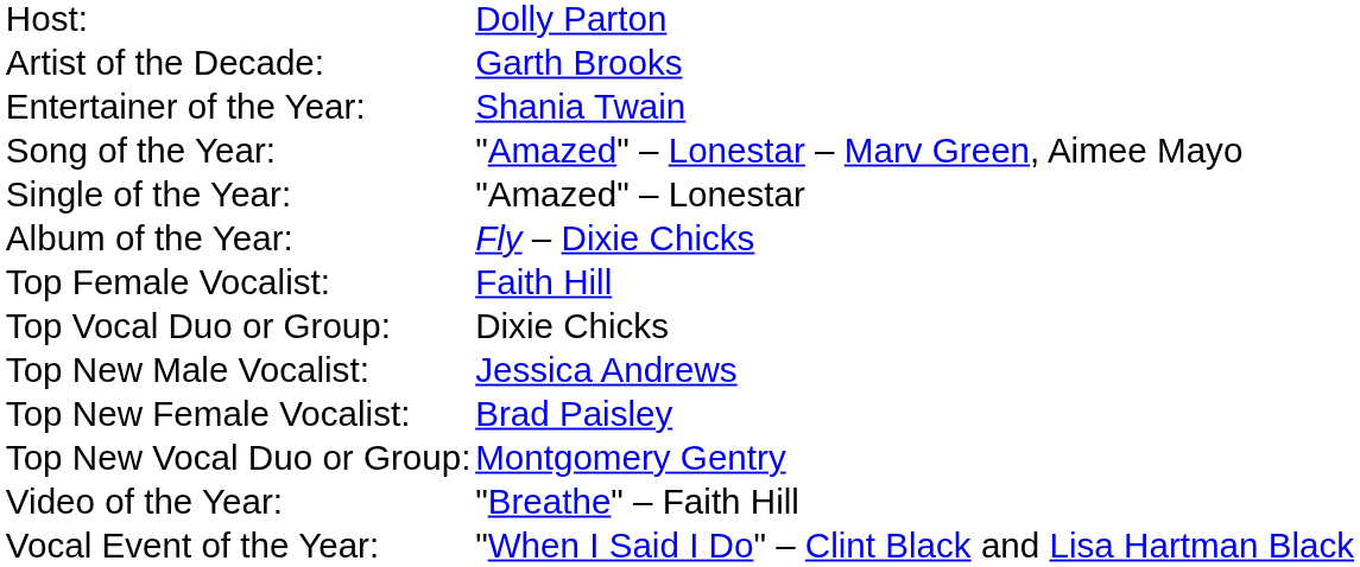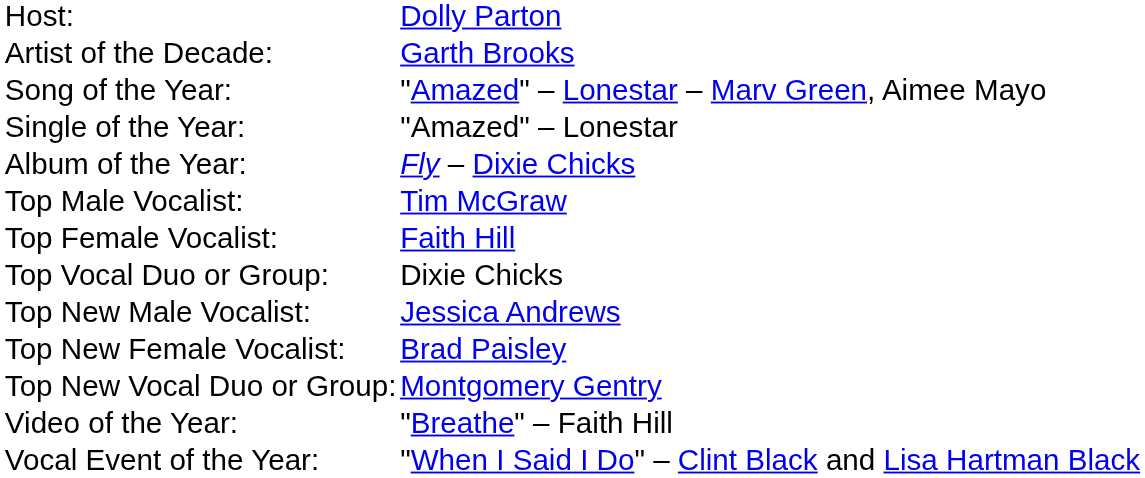- row: Entertainer of the Year: | Shania Twain
+ row: Top Male Vocalist: | Tim McGraw
